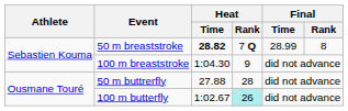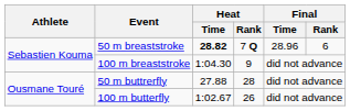50 m breaststroke | Final / Time: 28.99 -> 28.96
50 m breaststroke | Final / Rank: 8 -> 6
100 m butterfly | Heat / Rank: paleturquoise background -> no background
